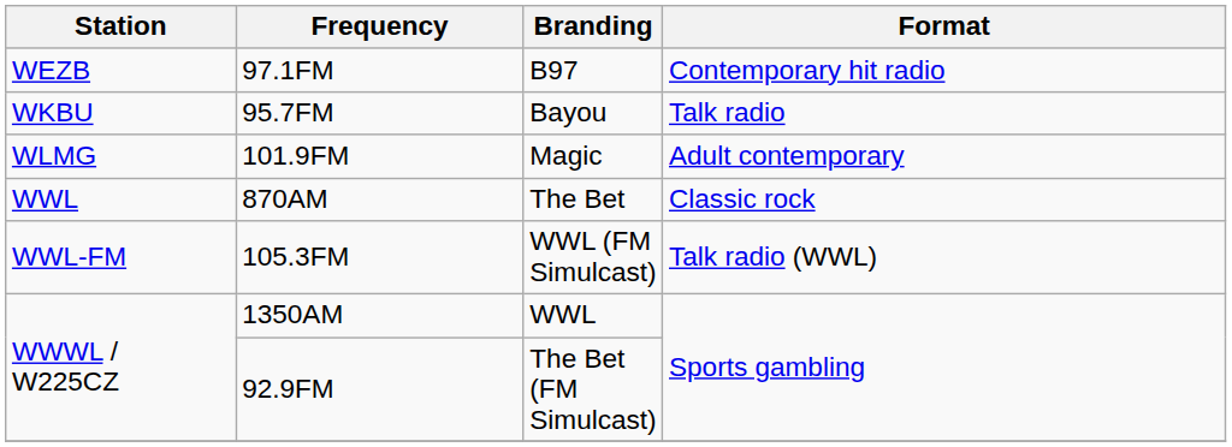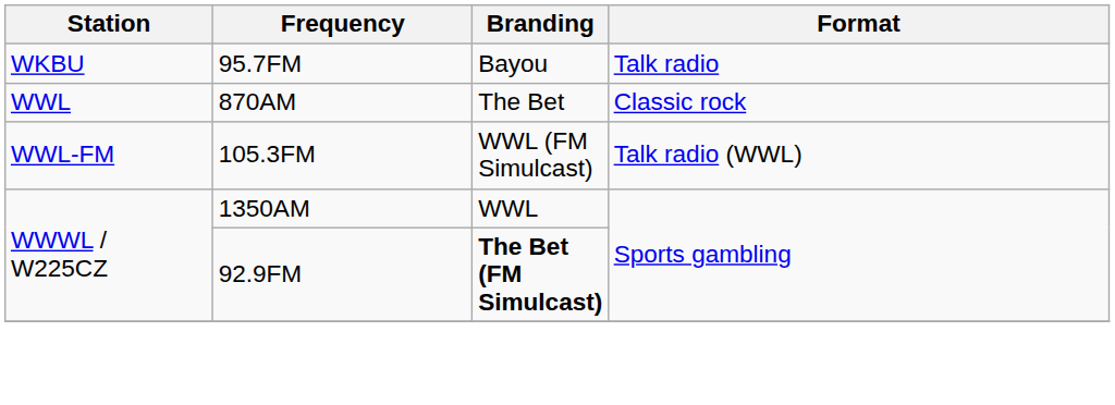- row: WEZB | 97.1FM | B97 | Contemporary hit radio
- row: WLMG | 101.9FM | Magic | Adult contemporary
92.9FM | Branding: normal -> bold
